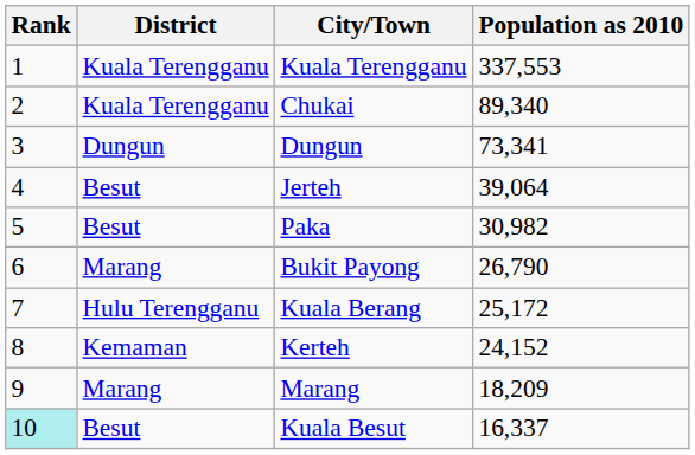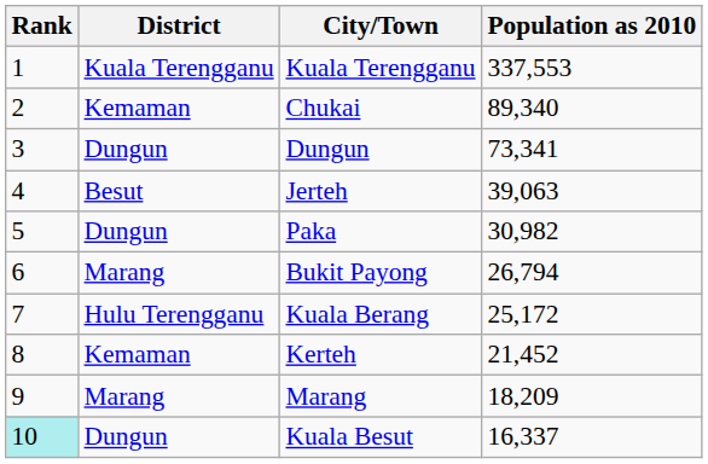Chukai | District: Kuala Terengganu -> Kemaman
Jerteh | Population as 2010: 39,064 -> 39,063
Paka | District: Besut -> Dungun
Bukit Payong | Population as 2010: 26,790 -> 26,794
Kerteh | Population as 2010: 24,152 -> 21,452
Kuala Besut | District: Besut -> Dungun
